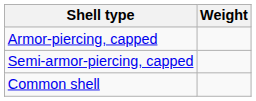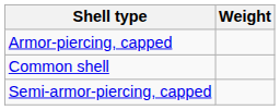rows swapped: Common shell <-> Semi-armor-piercing, capped
